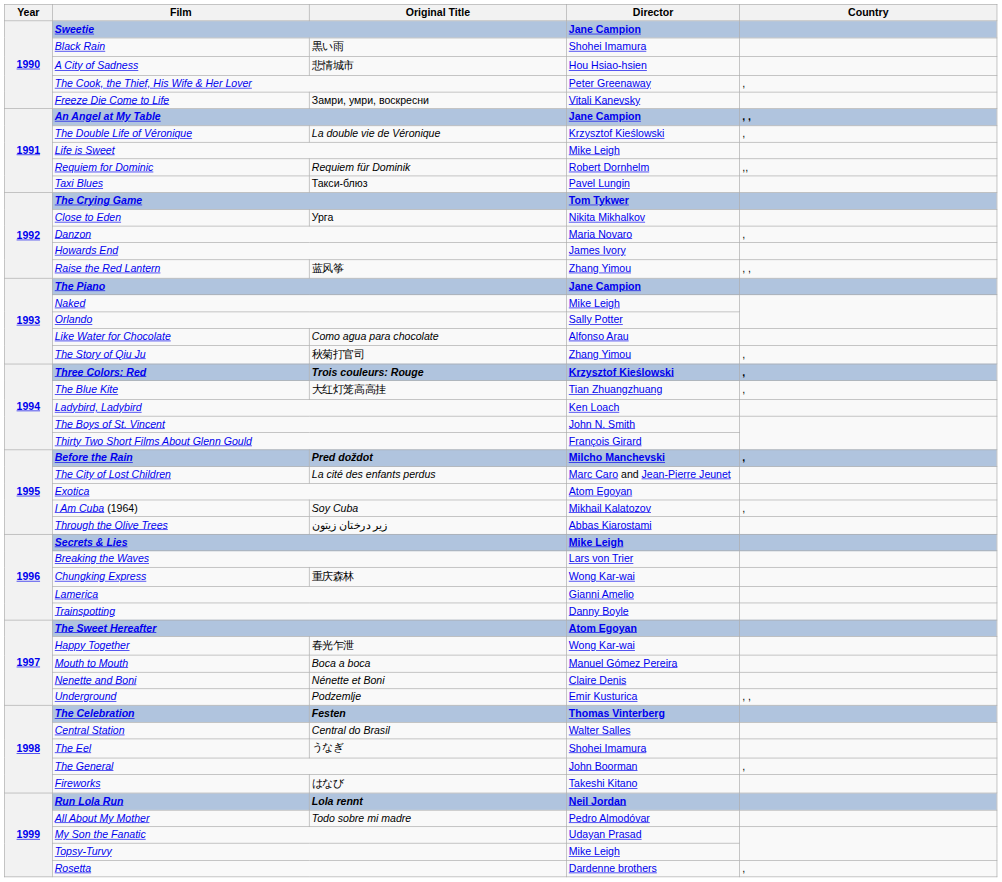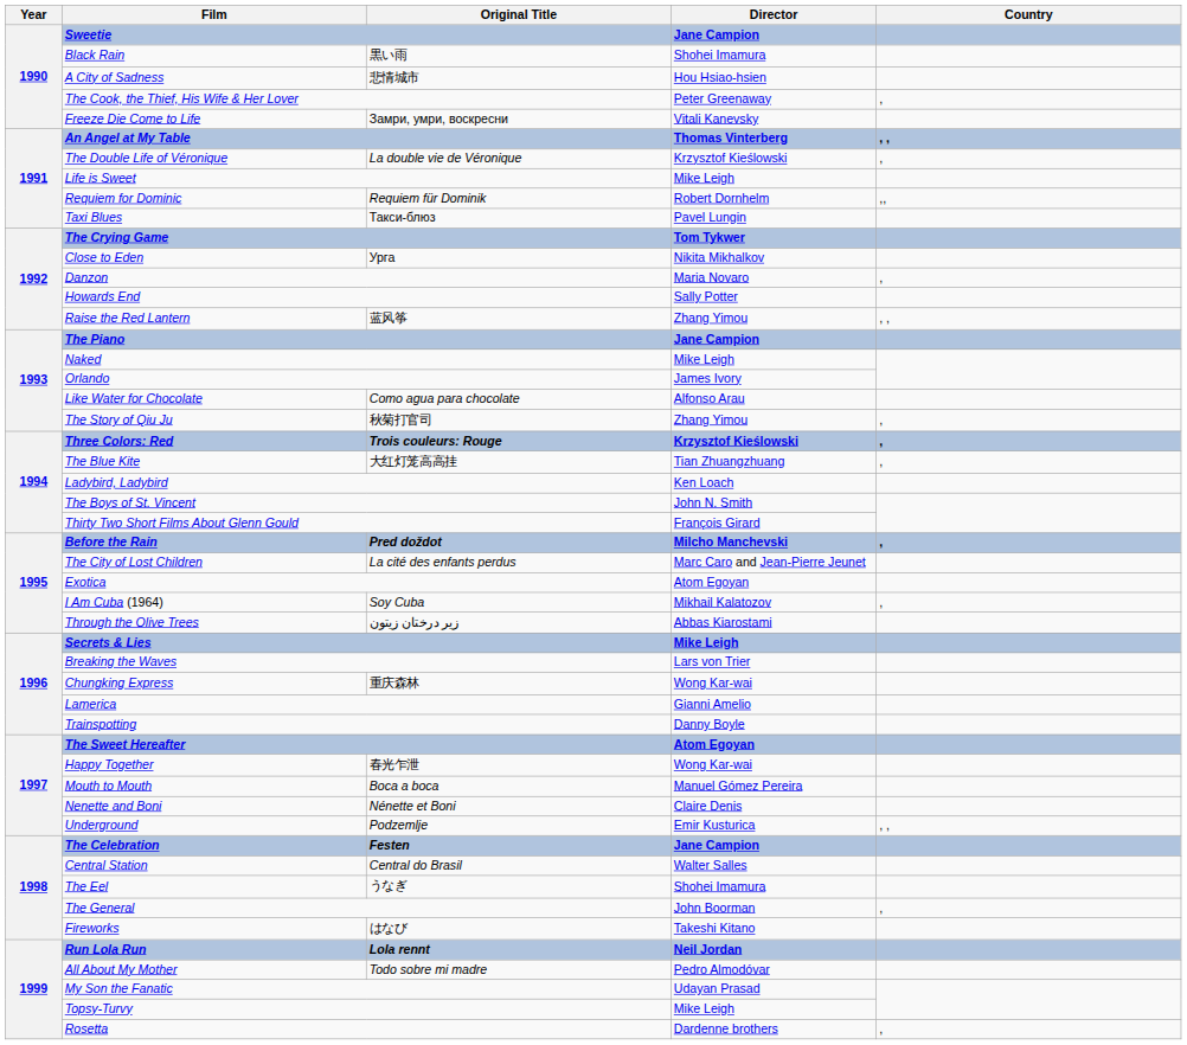An Angel at My Table | Director: Jane Campion -> Thomas Vinterberg
Howards End | Director: James Ivory -> Sally Potter
Orlando | Director: Sally Potter -> James Ivory
The Celebration | Director: Thomas Vinterberg -> Jane Campion
